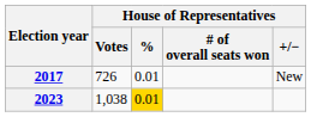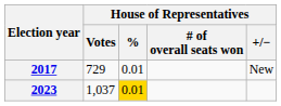2017 | House of Representatives / Votes: 726 -> 729
2023 | House of Representatives / Votes: 1,038 -> 1,037
